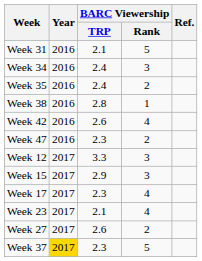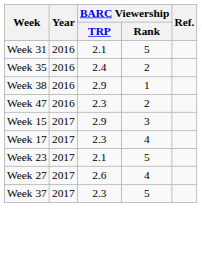- row: Week 34 | 2016 | 2.4 | 3
Week 38 | BARC Viewership / TRP: 2.8 -> 2.9
- row: Week 42 | 2016 | 2.6 | 4
- row: Week 12 | 2017 | 3.3 | 3
Week 23 | BARC Viewership / Rank: 4 -> 5
Week 27 | BARC Viewership / Rank: 2 -> 4
Week 37 | Year: gold background -> no background
